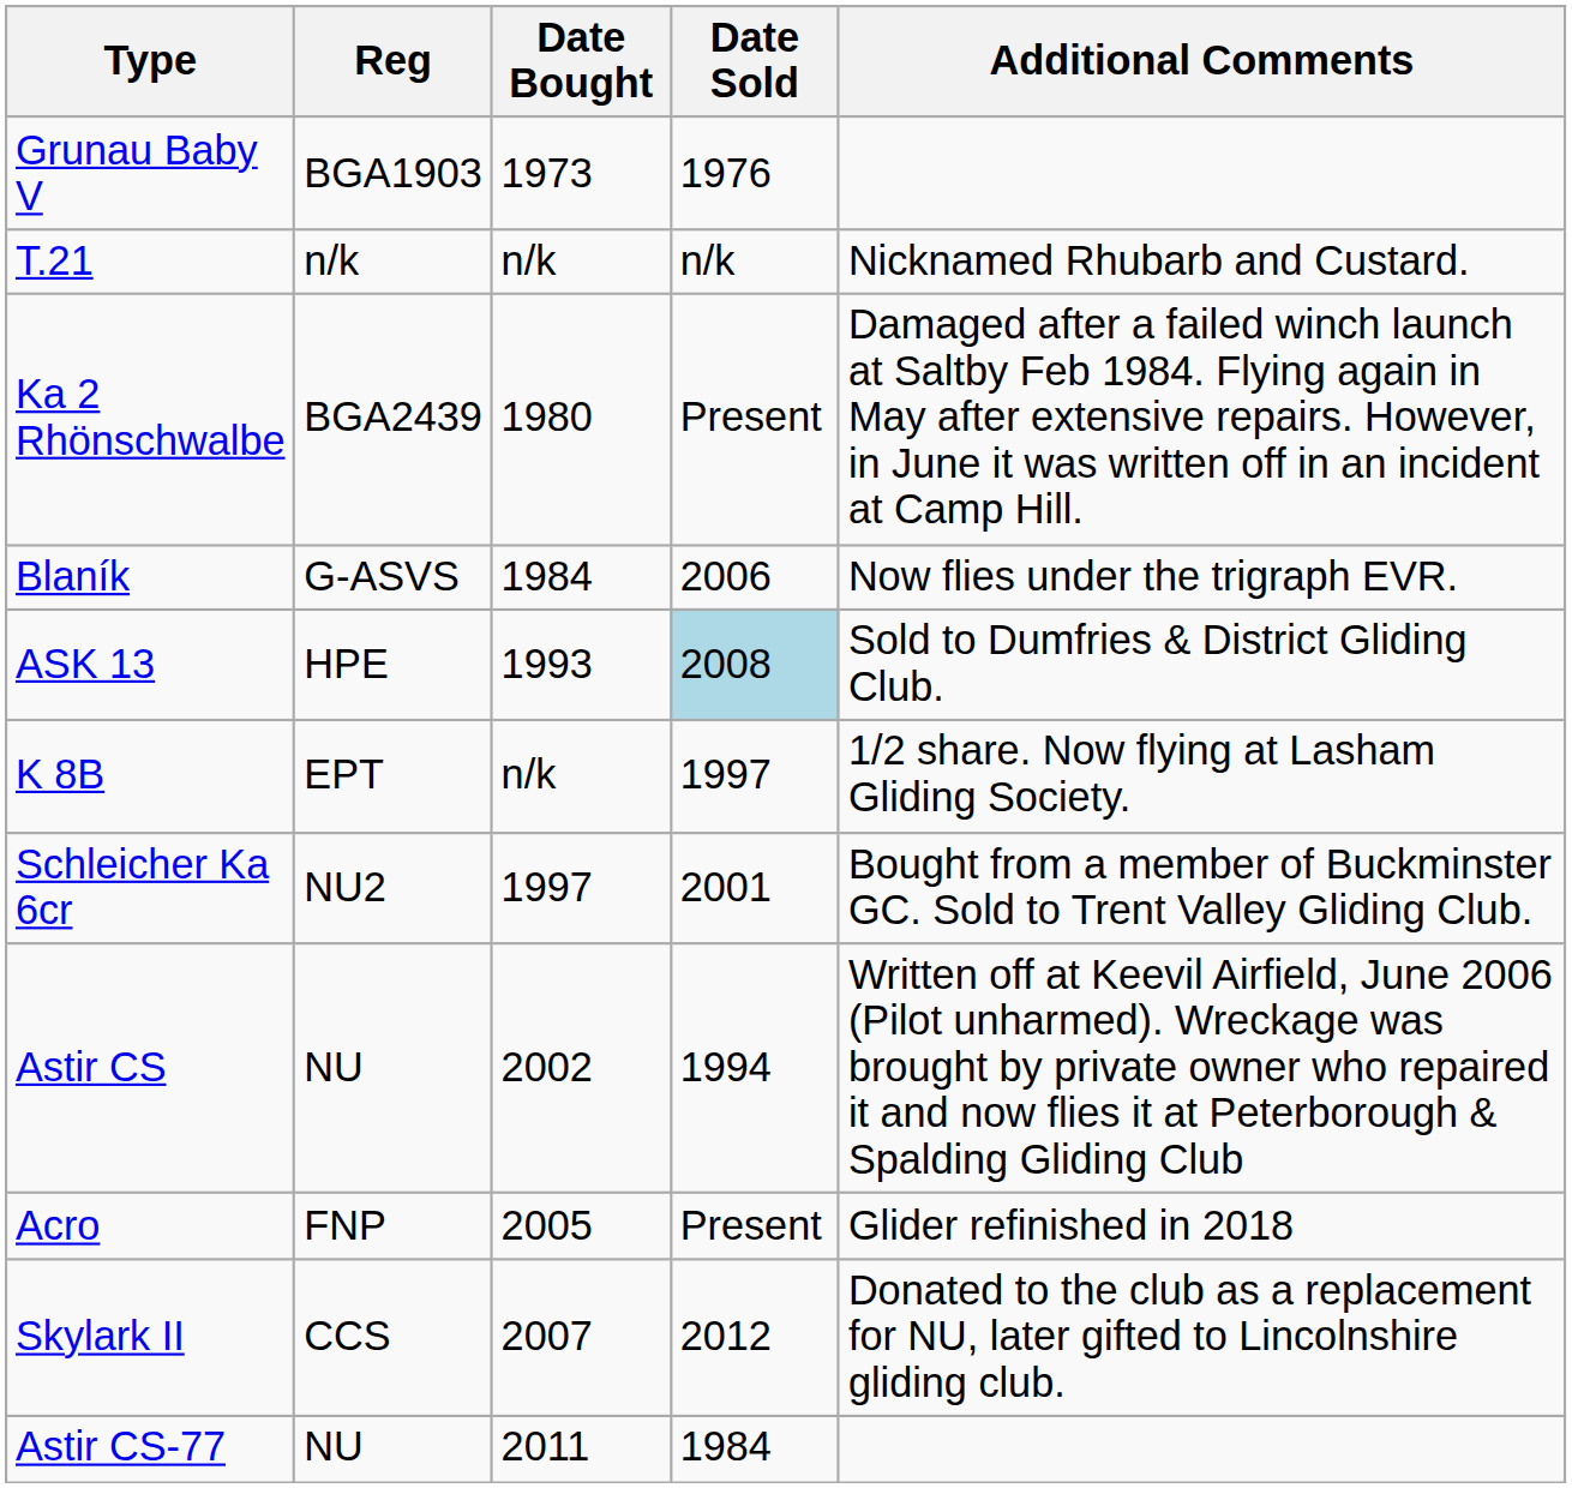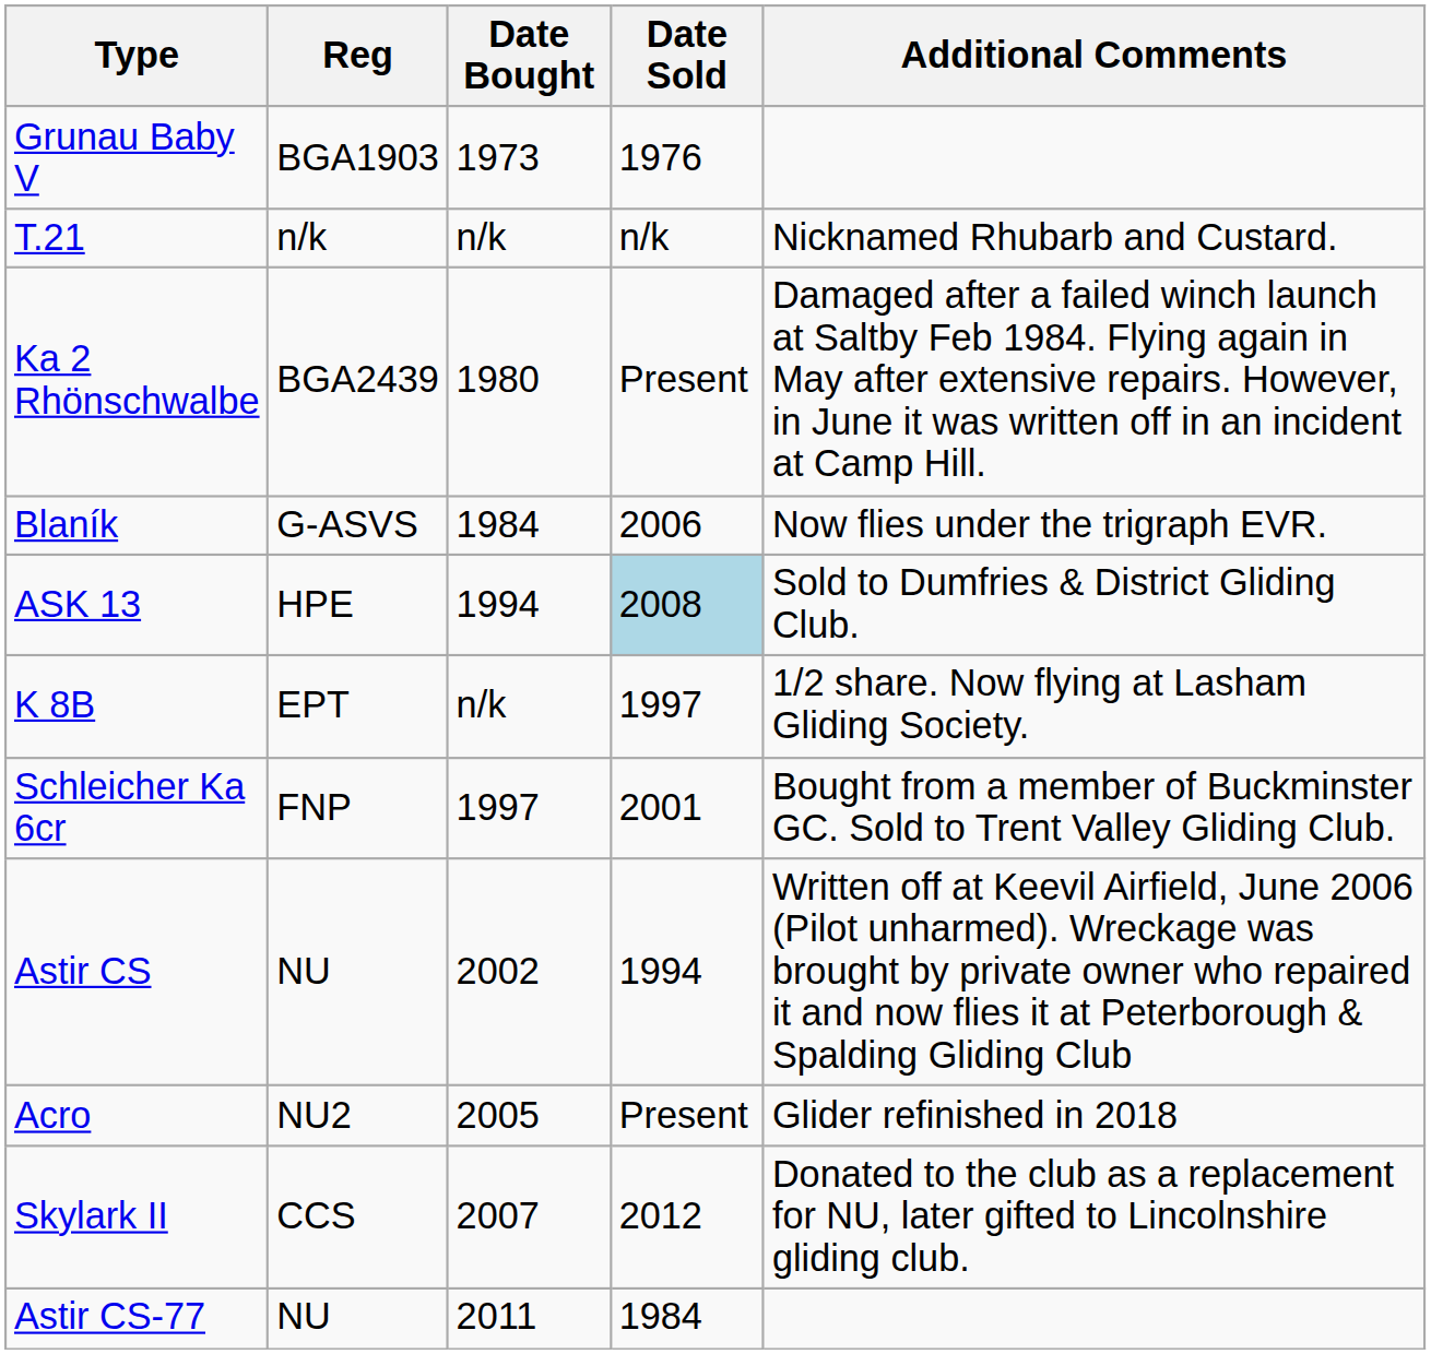ASK 13 | Date Bought: 1993 -> 1994
Schleicher Ka 6cr | Reg: NU2 -> FNP
Acro | Reg: FNP -> NU2
